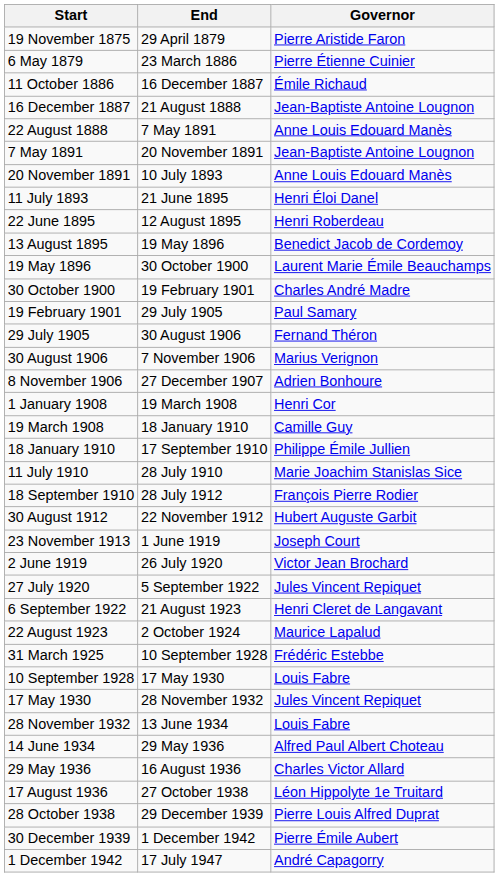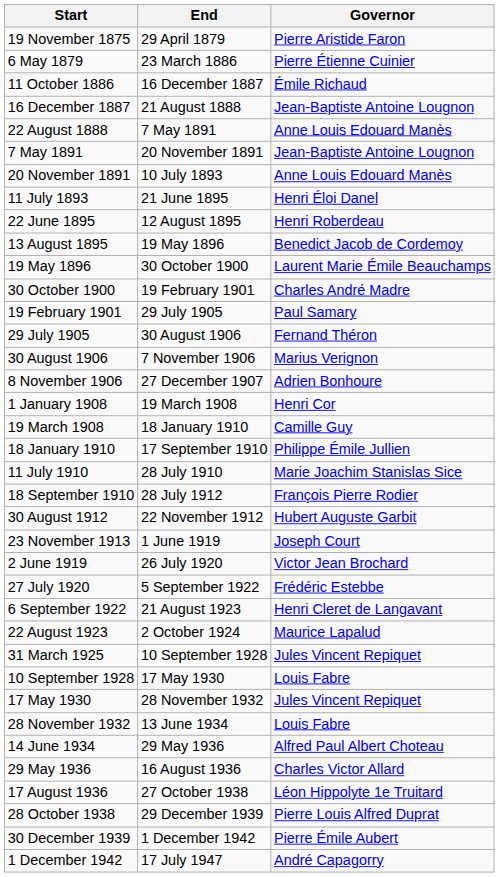27 July 1920 | Governor: Jules Vincent Repiquet -> Frédéric Estebbe
31 March 1925 | Governor: Frédéric Estebbe -> Jules Vincent Repiquet
